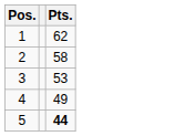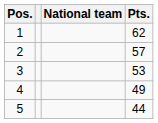+ column: National team
2 | Pts.: 58 -> 57
5 | Pts.: bold -> normal
